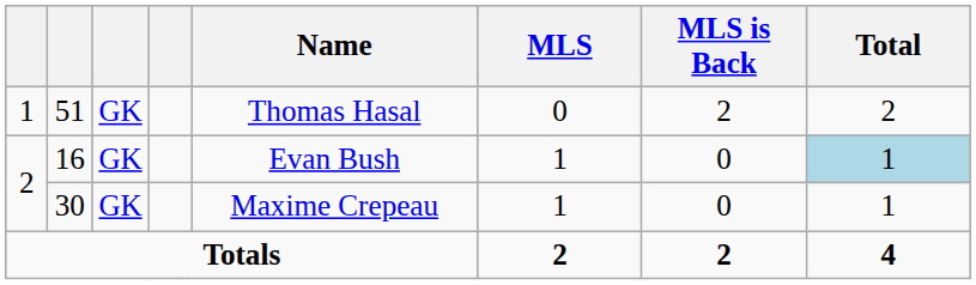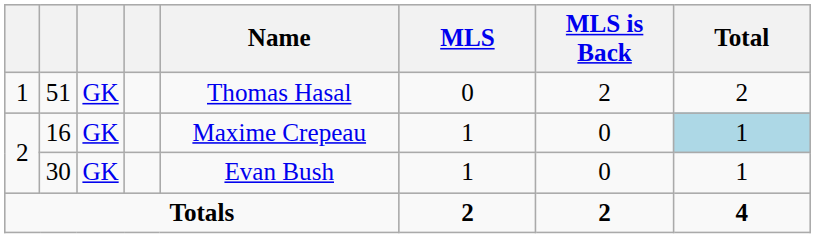16 | Name: Evan Bush -> Maxime Crepeau
30 | Name: Maxime Crepeau -> Evan Bush
